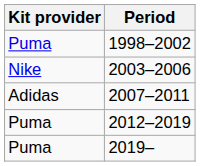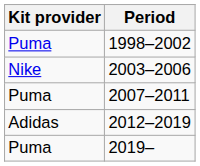2007–2011 | Kit provider: Adidas -> Puma
2012–2019 | Kit provider: Puma -> Adidas
